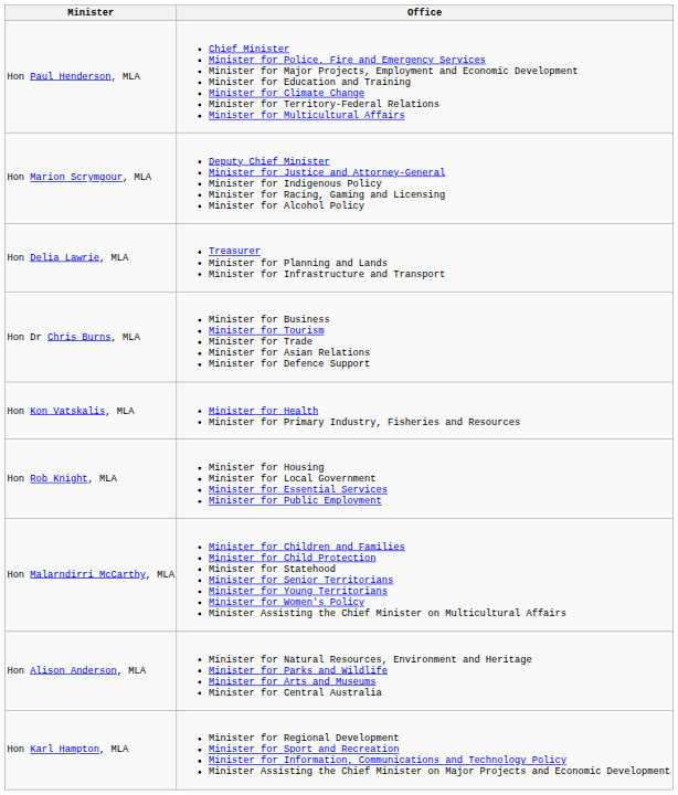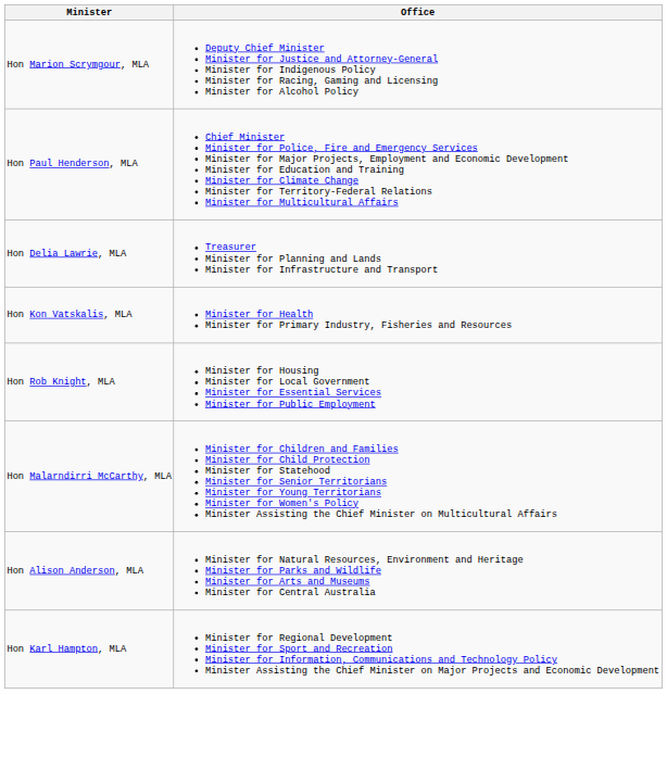rows swapped: Hon Paul Henderson, MLA <-> Hon Marion Scrymgour, MLA
- row: Hon Dr Chris Burns, MLA | Minister for Business Minister for Tourism Minister for Trade Minister for Asian Relations Minister for Defence Support
